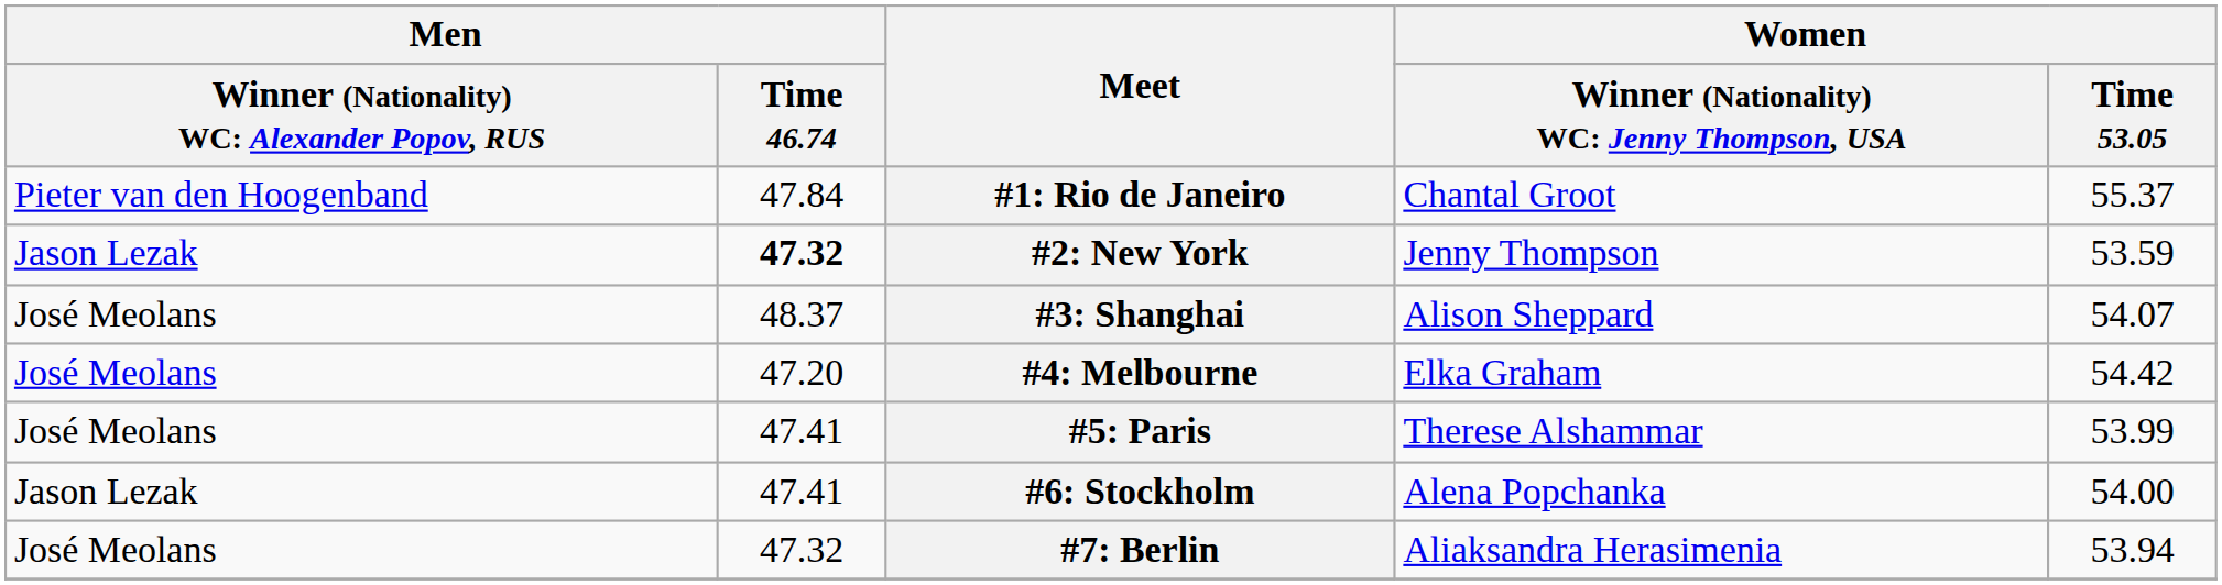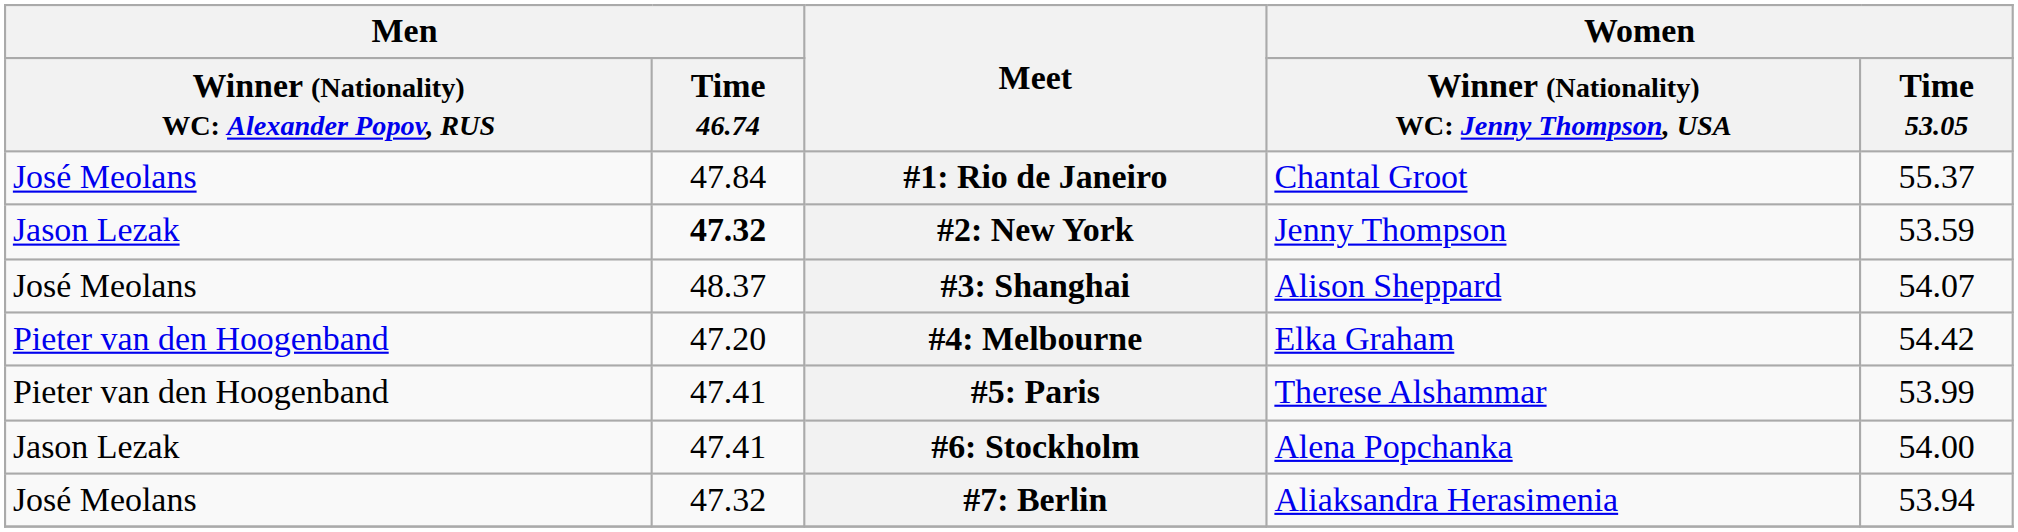#1: Rio de Janeiro | column 1: Pieter van den Hoogenband -> José Meolans
#4: Melbourne | column 1: José Meolans -> Pieter van den Hoogenband
#5: Paris | column 1: José Meolans -> Pieter van den Hoogenband
